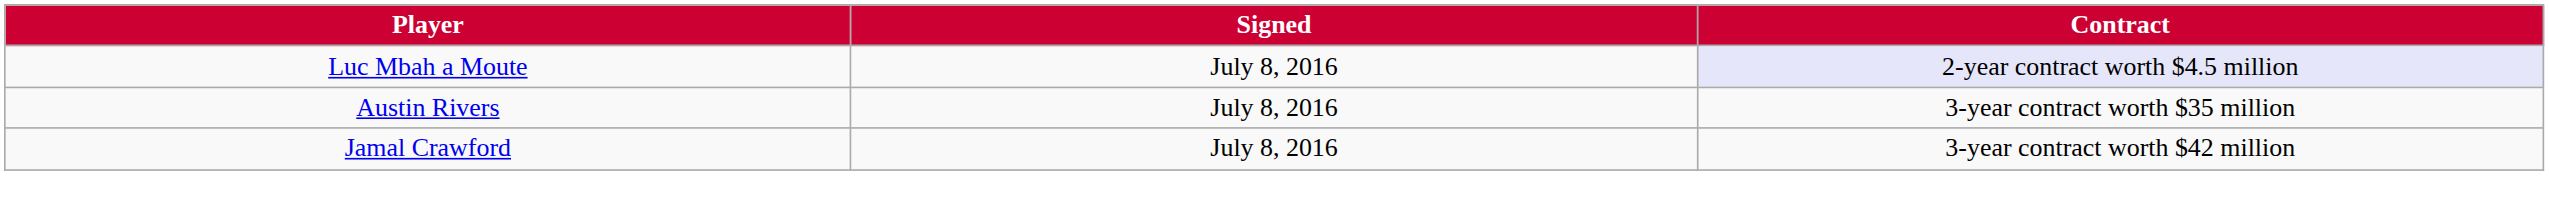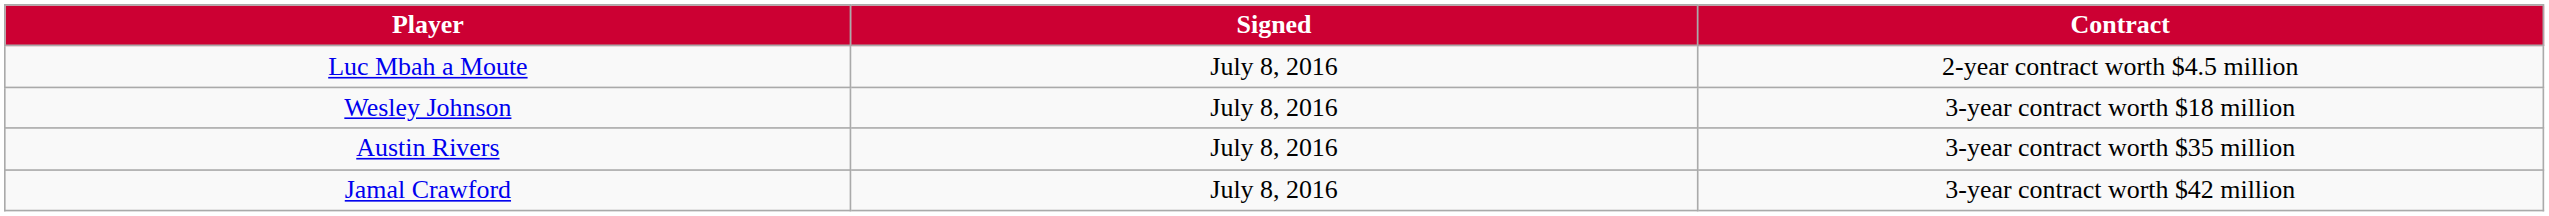Luc Mbah a Moute | Contract: lavender background -> no background
+ row: Wesley Johnson | July 8, 2016 | 3-year contract worth $18 million
